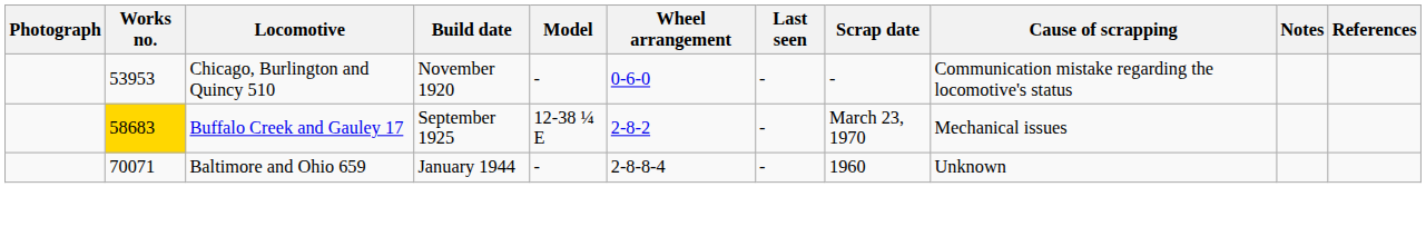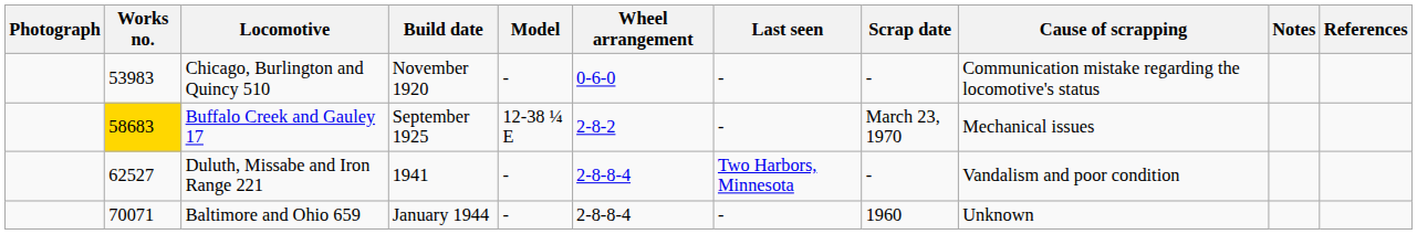Chicago, Burlington and Quincy 510 | Works no.: 53953 -> 53983
+ row: 62527 | Duluth, Missabe and Iron Range 221 | 1941 | - | 2-8-8-4 | Two Harbors, Minnesota | - | Vandalism and poor condition
